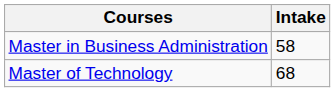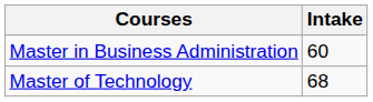Master in Business Administration | Intake: 58 -> 60
